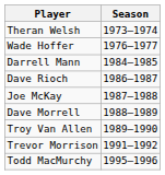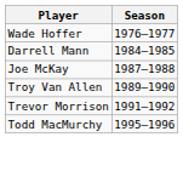- row: Theran Welsh | 1973–1974
- row: Dave Rioch | 1986–1987
- row: Dave Morrell | 1988–1989
